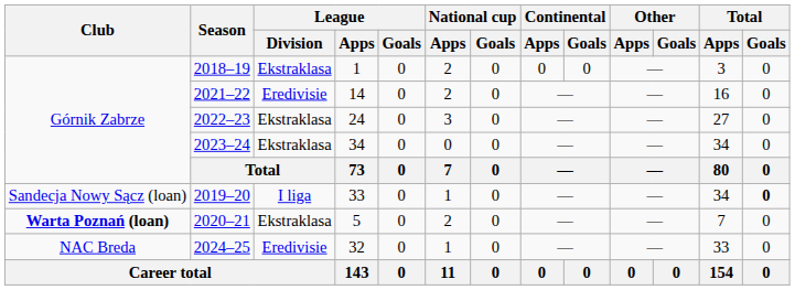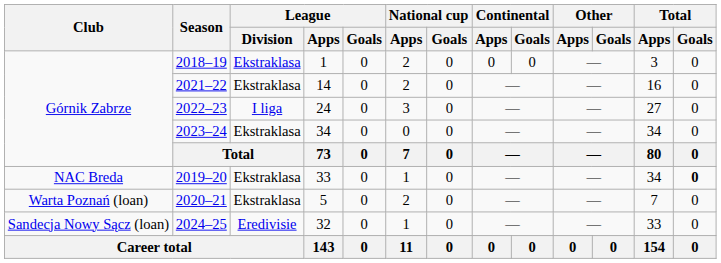2021–22 | League / Division: Eredivisie -> Ekstraklasa
2022–23 | League / Division: Ekstraklasa -> I liga
2019–20 | Club: Sandecja Nowy Sącz (loan) -> NAC Breda
2019–20 | League / Division: I liga -> Ekstraklasa
2020–21 | Club: bold -> normal
2024–25 | Club: NAC Breda -> Sandecja Nowy Sącz (loan)
